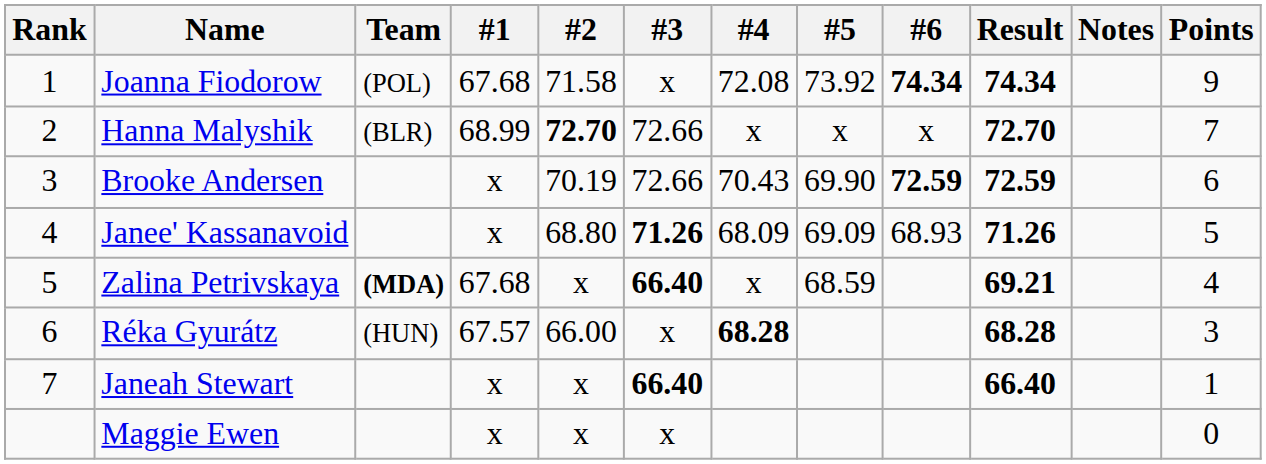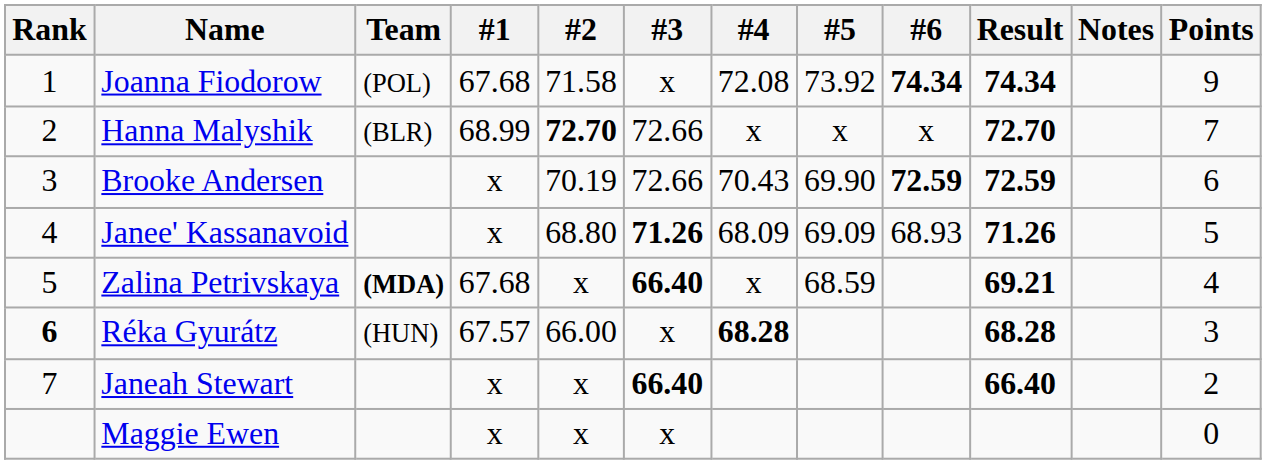Réka Gyurátz | Rank: normal -> bold
Janeah Stewart | Points: 1 -> 2
